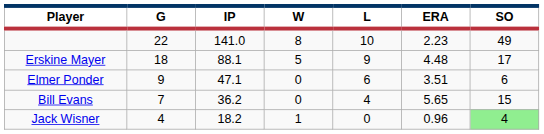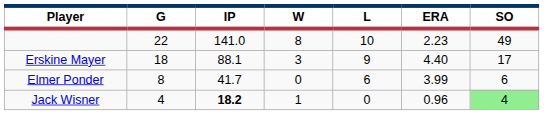Erskine Mayer | W: 5 -> 3
Erskine Mayer | ERA: 4.48 -> 4.40
Elmer Ponder | G: 9 -> 8
Elmer Ponder | IP: 47.1 -> 41.7
Elmer Ponder | ERA: 3.51 -> 3.99
- row: Bill Evans | 7 | 36.2 | 0 | 4 | 5.65 | 15
Jack Wisner | IP: normal -> bold
